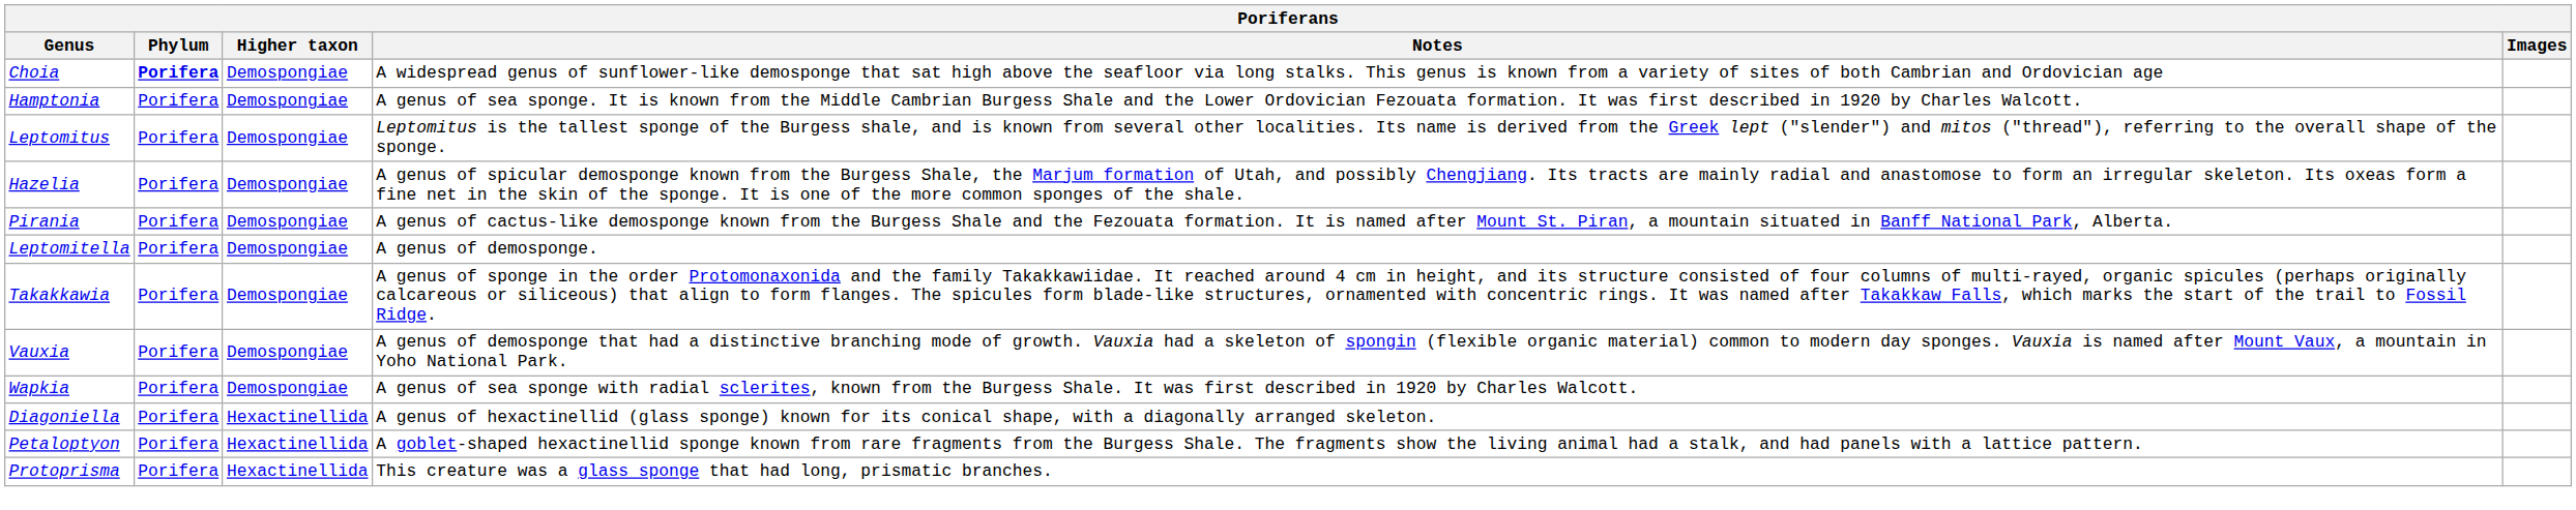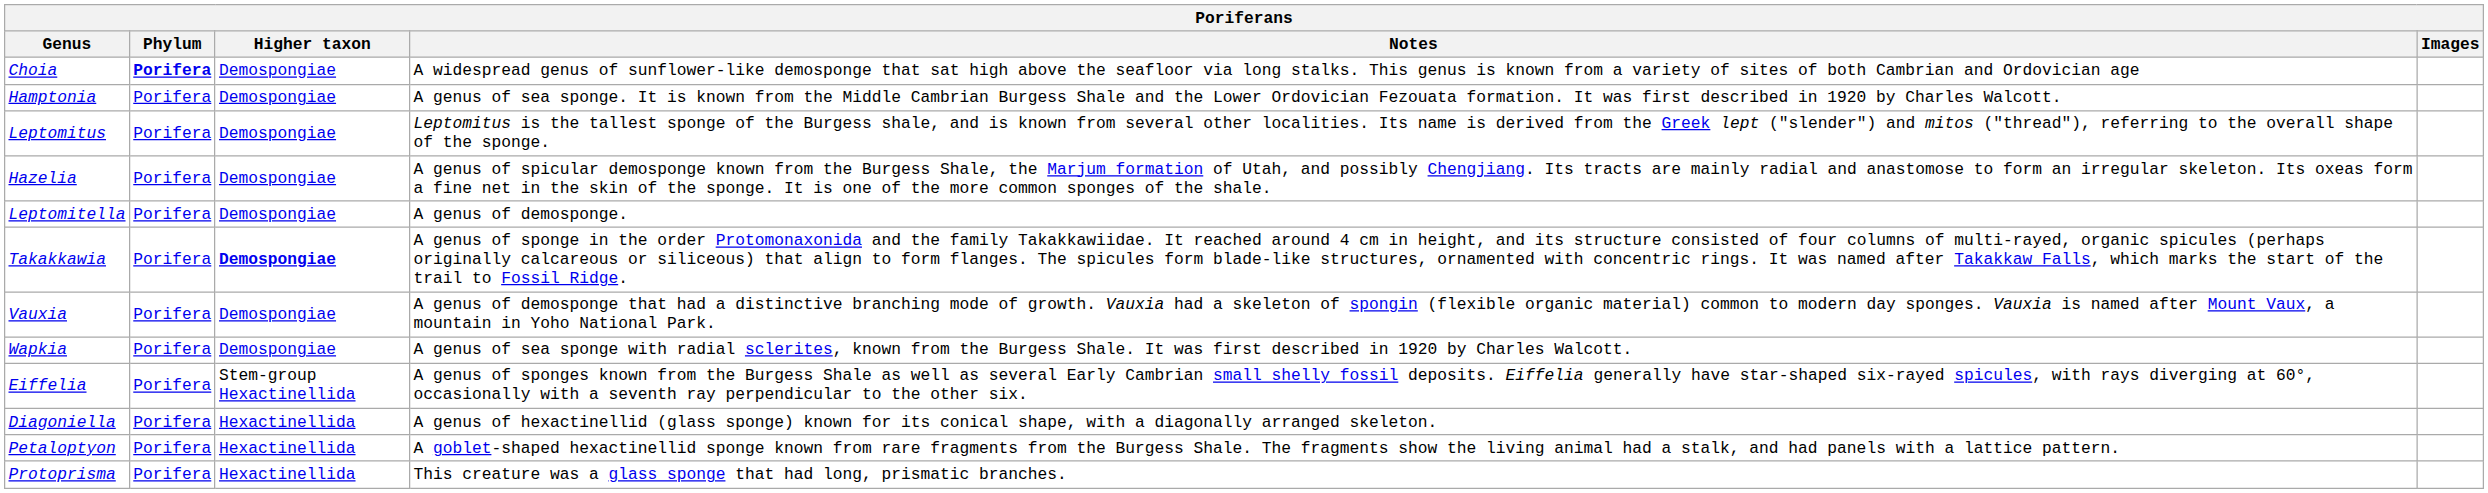- row: Pirania | Porifera | Demospongiae | A genus of cactus-like demosponge known from the Burgess Shale and the Fezouata formation. It is named after Mount St. Piran, a mountain situated in Banff National Park, Alberta.
Takakkawia | Higher taxon: normal -> bold
+ row: Eiffelia | Porifera | Stem-group Hexactinellida | A genus of sponges known from the Burgess Shale as well as several Early Cambrian small shelly fossil deposits. Eiffelia generally have star-shaped six-rayed spicules, with rays diverging at 60°, occasionally with a seventh ray perpendicular to the other six.
